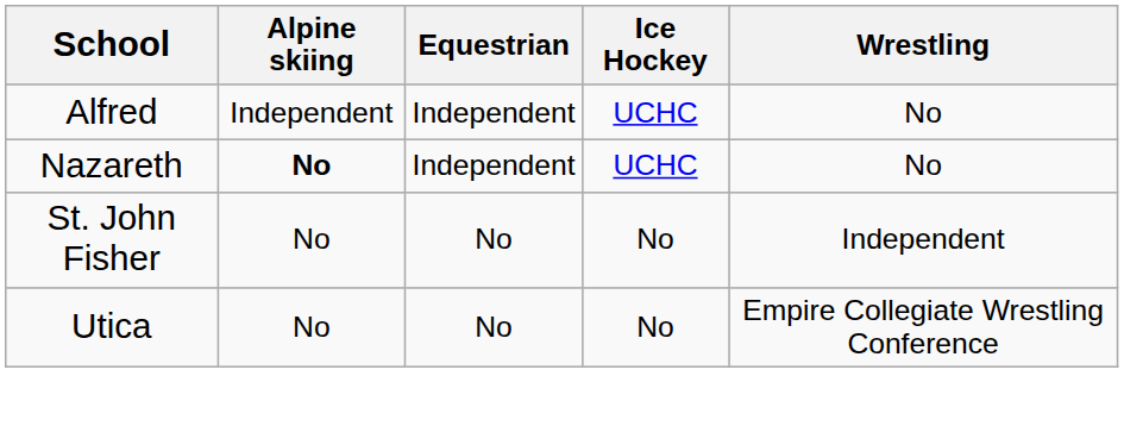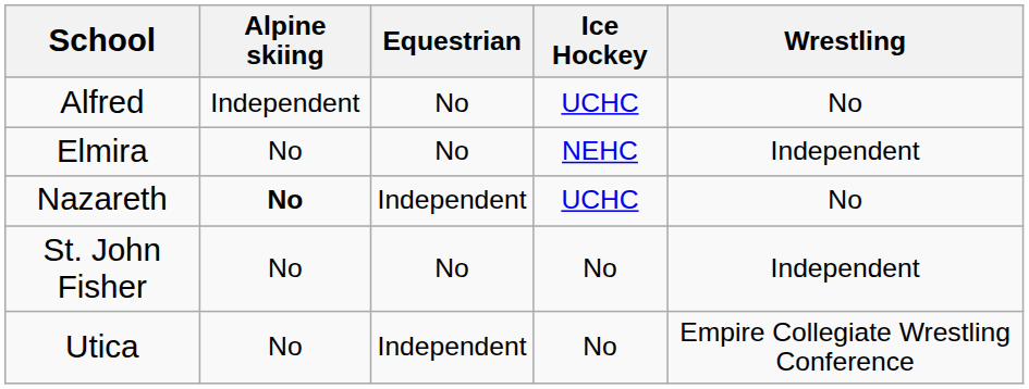Alfred | Equestrian: Independent -> No
+ row: Elmira | No | No | NEHC | Independent
Utica | Equestrian: No -> Independent
